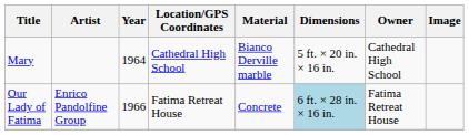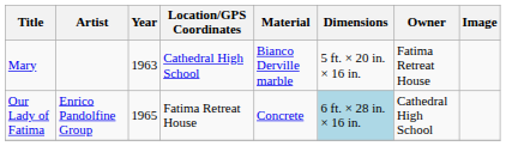Mary | Year: 1964 -> 1963
Mary | Owner: Cathedral High School -> Fatima Retreat House
Our Lady of Fatima | Year: 1966 -> 1965
Our Lady of Fatima | Owner: Fatima Retreat House -> Cathedral High School
